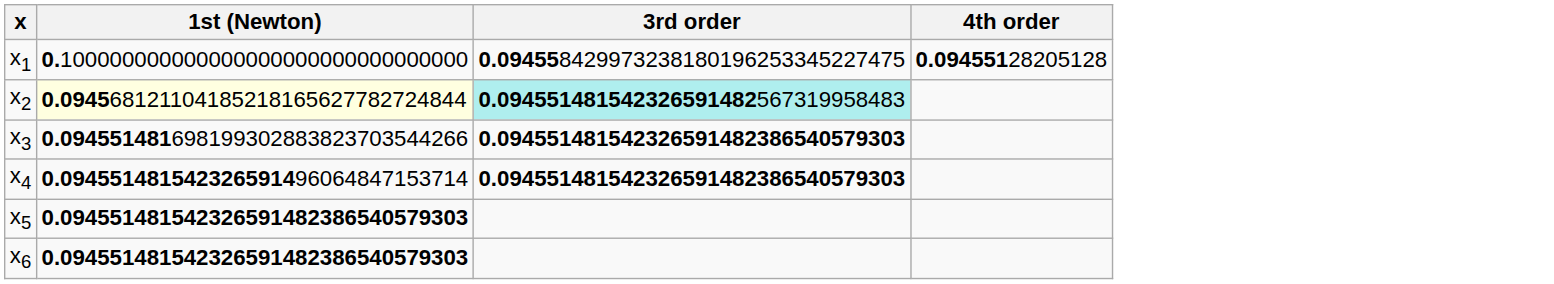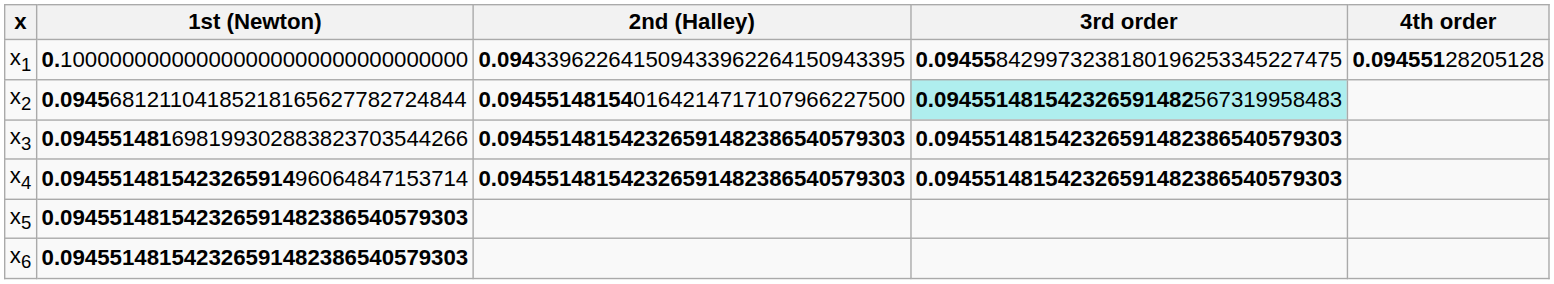+ column: 2nd (Halley) | 0.094339622641509433962264150943395 | 0.094551481540164214717107966227500 | 0.094551481542326591482386540579303 | 0.094551481542326591482386540579303
x2 | 1st (Newton): lightyellow background -> no background
